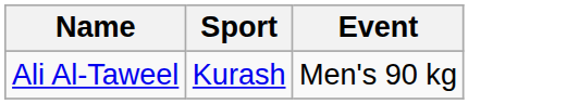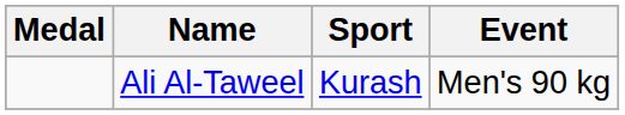+ column: Medal
